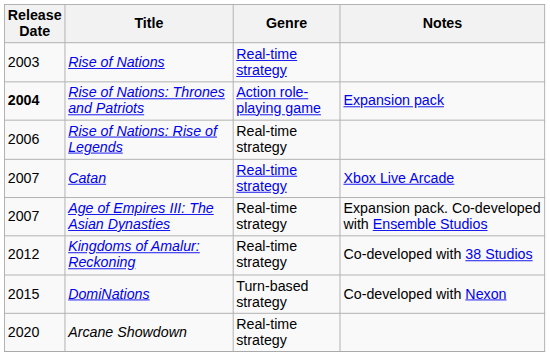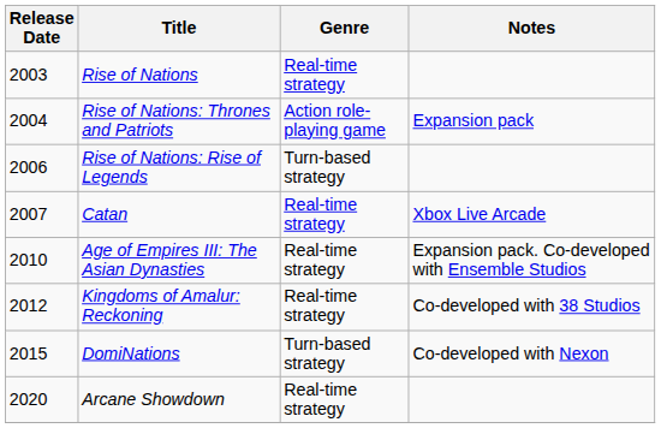Rise of Nations: Thrones and Patriots | Release Date: bold -> normal
Rise of Nations: Rise of Legends | Genre: Real-time strategy -> Turn-based strategy
Age of Empires III: The Asian Dynasties | Release Date: 2007 -> 2010
